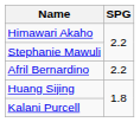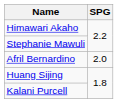Afril Bernardino | SPG: 2.2 -> 2.0
